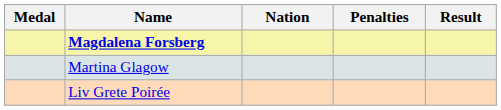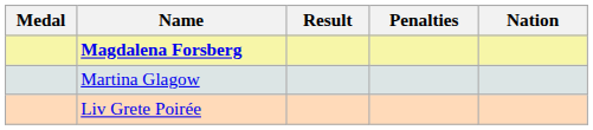columns swapped: Nation <-> Result
